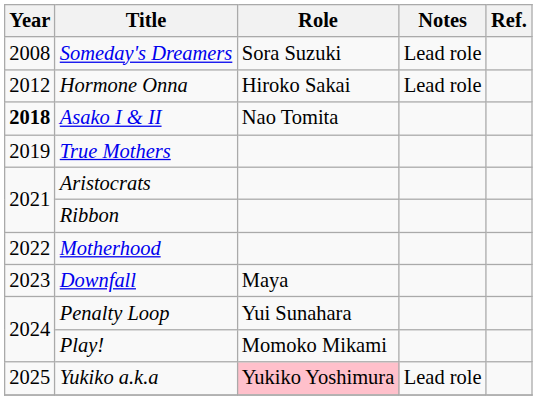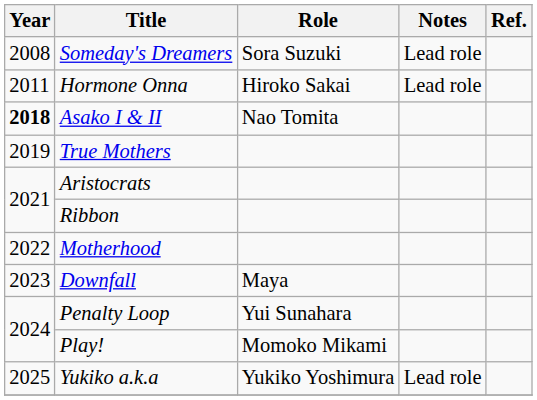Hormone Onna | Year: 2012 -> 2011
Yukiko a.k.a | Role: pink background -> no background
